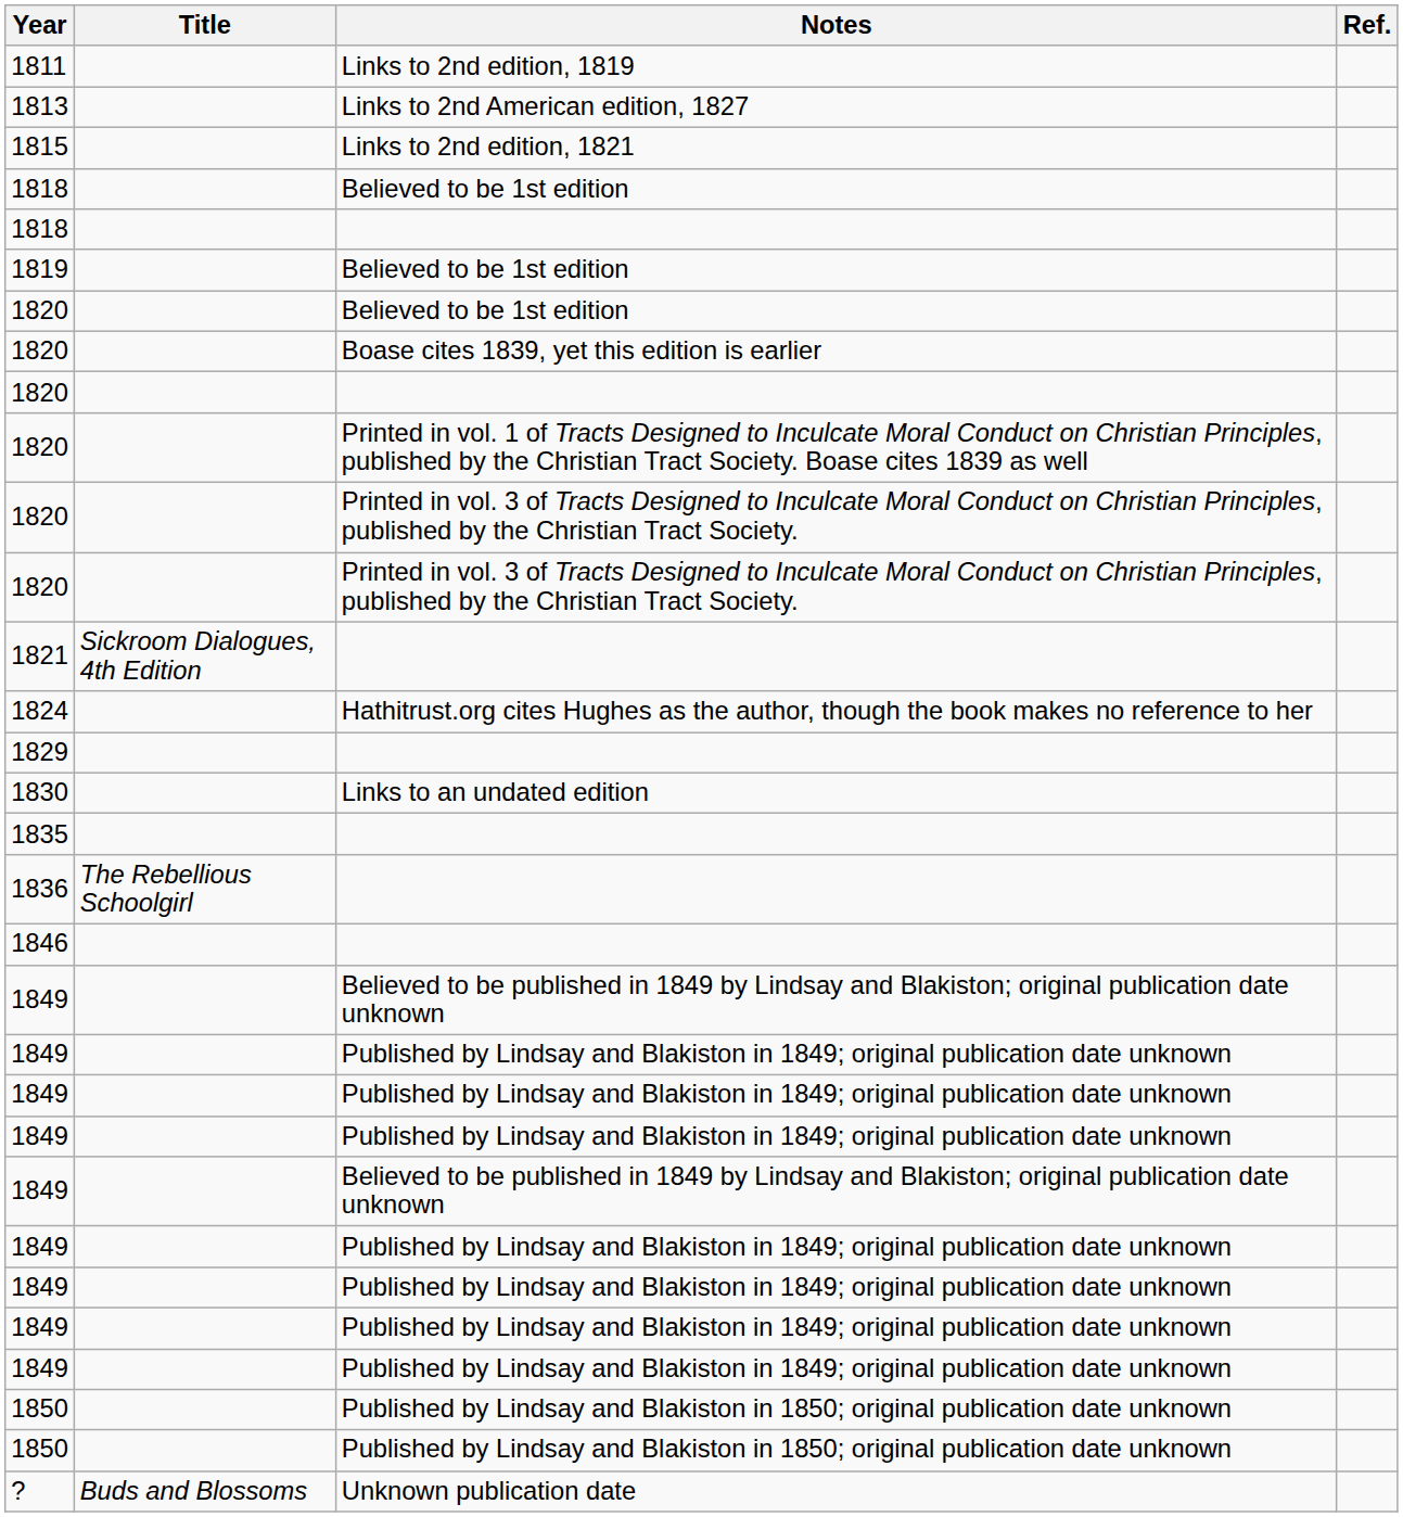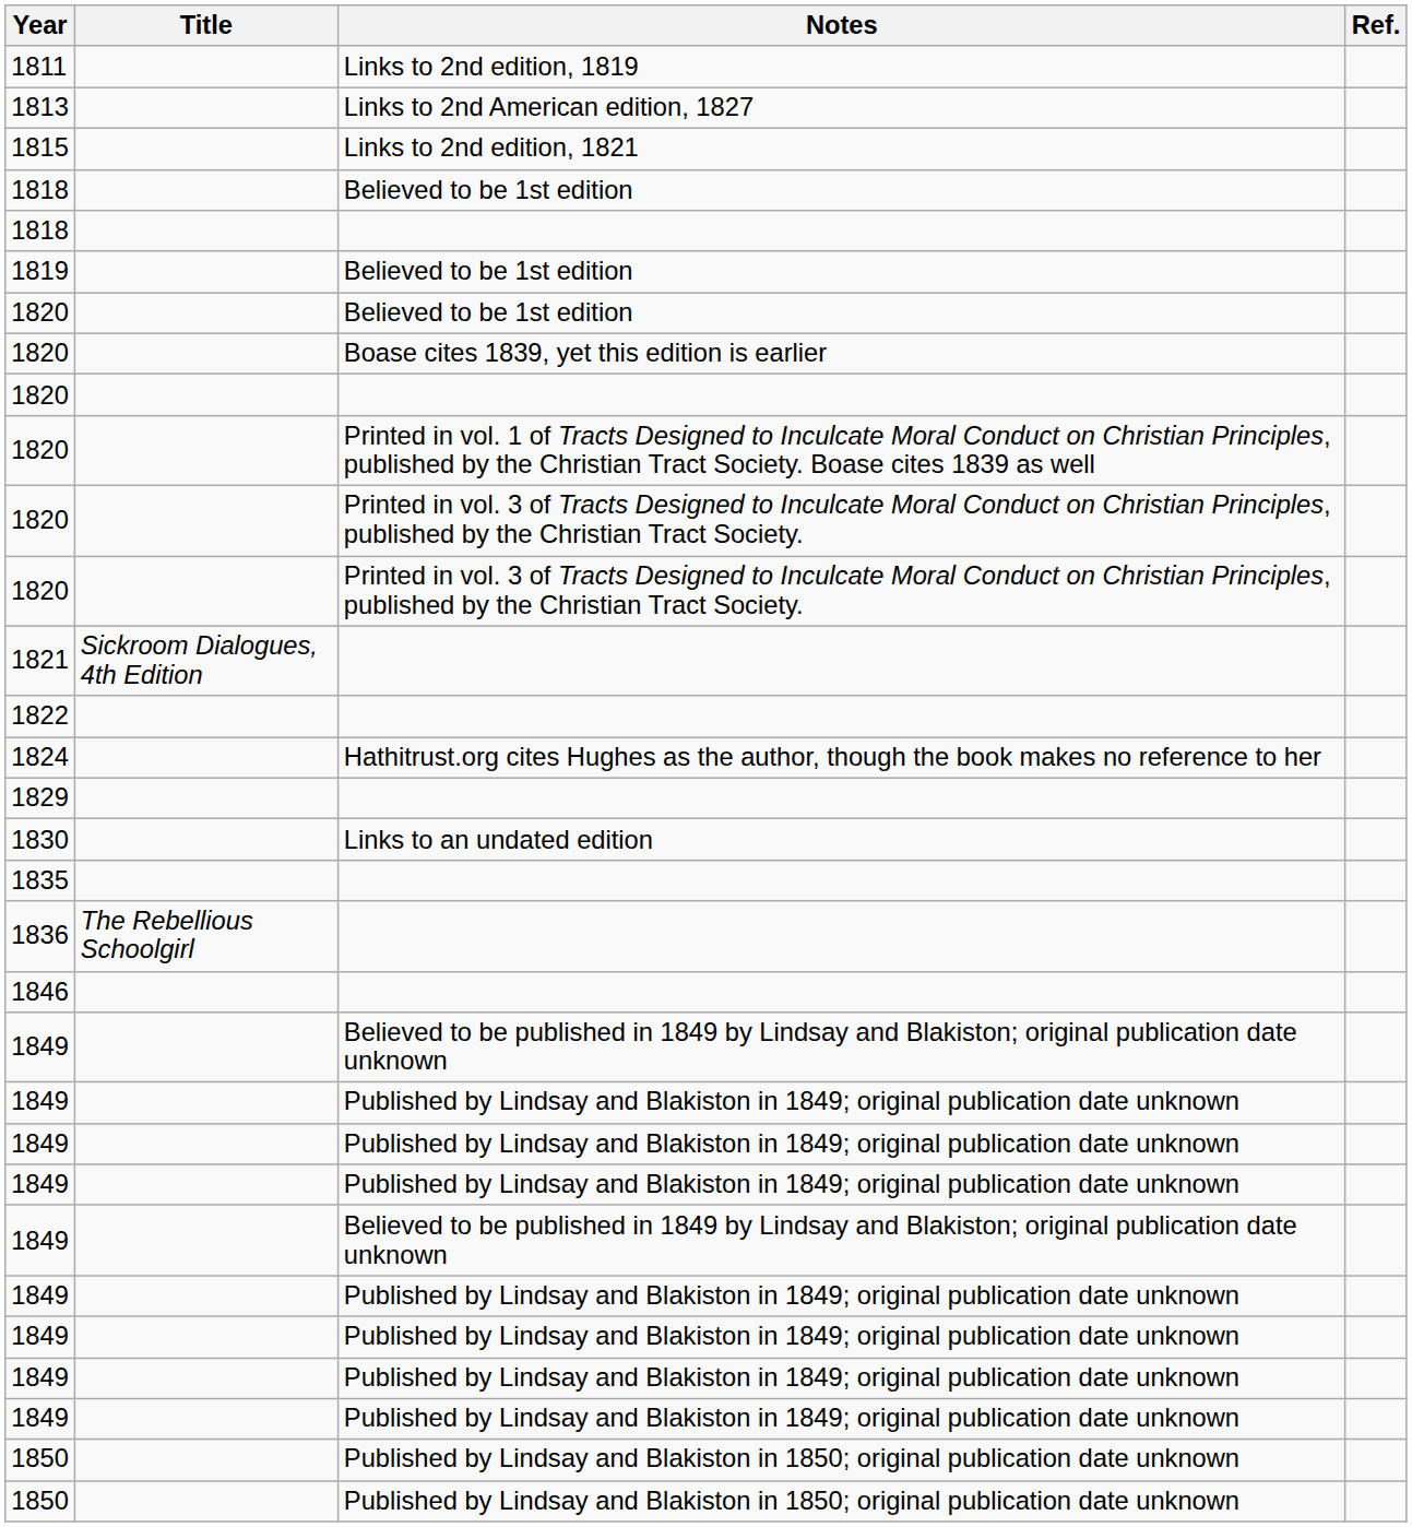+ row: 1822
- row: ? | Buds and Blossoms | Unknown publication date
